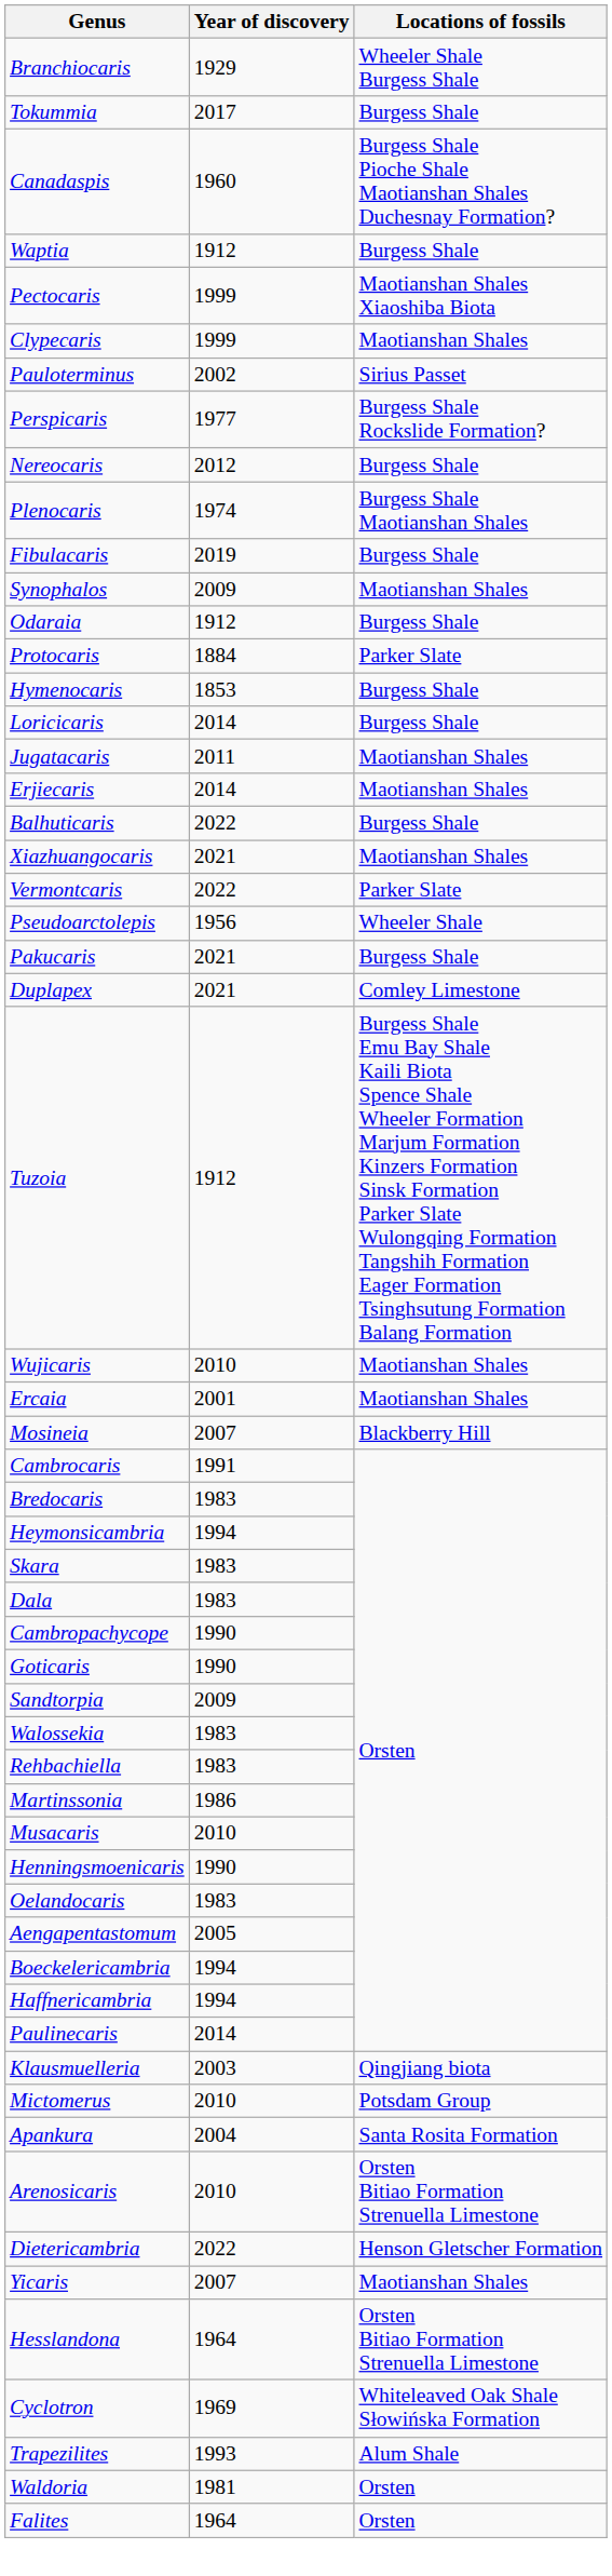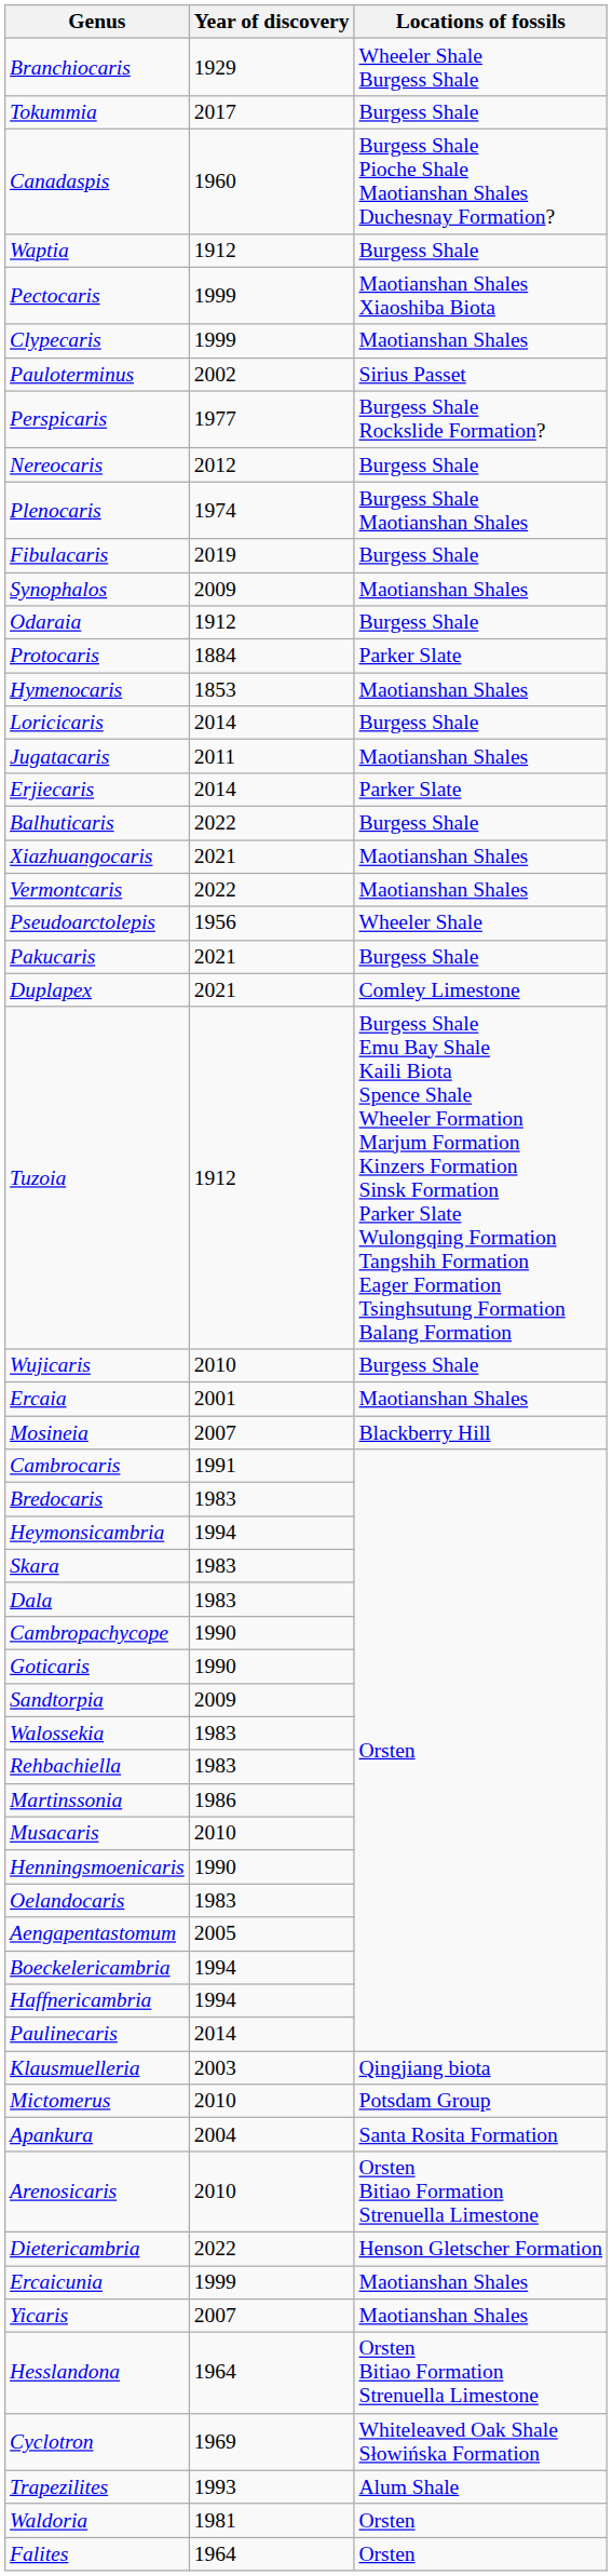Hymenocaris | Locations of fossils: Burgess Shale -> Maotianshan Shales
Erjiecaris | Locations of fossils: Maotianshan Shales -> Parker Slate
Vermontcaris | Locations of fossils: Parker Slate -> Maotianshan Shales
Wujicaris | Locations of fossils: Maotianshan Shales -> Burgess Shale
+ row: Ercaicunia | 1999 | Maotianshan Shales
